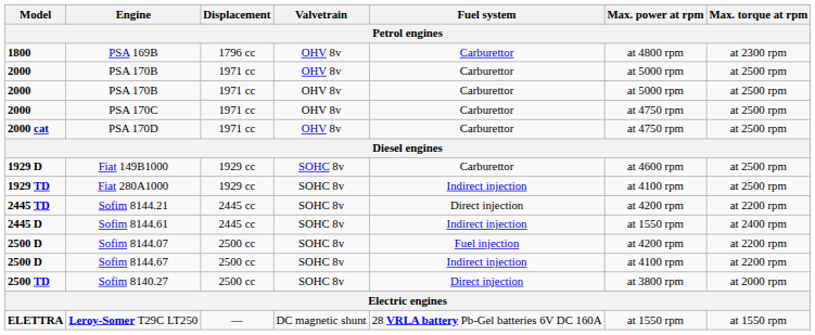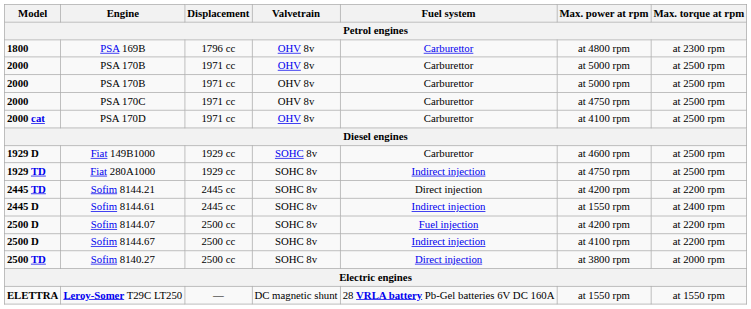PSA 170D | Max. power at rpm: at 4750 rpm -> at 4100 rpm
Fiat 280A1000 | Max. power at rpm: at 4100 rpm -> at 4750 rpm
